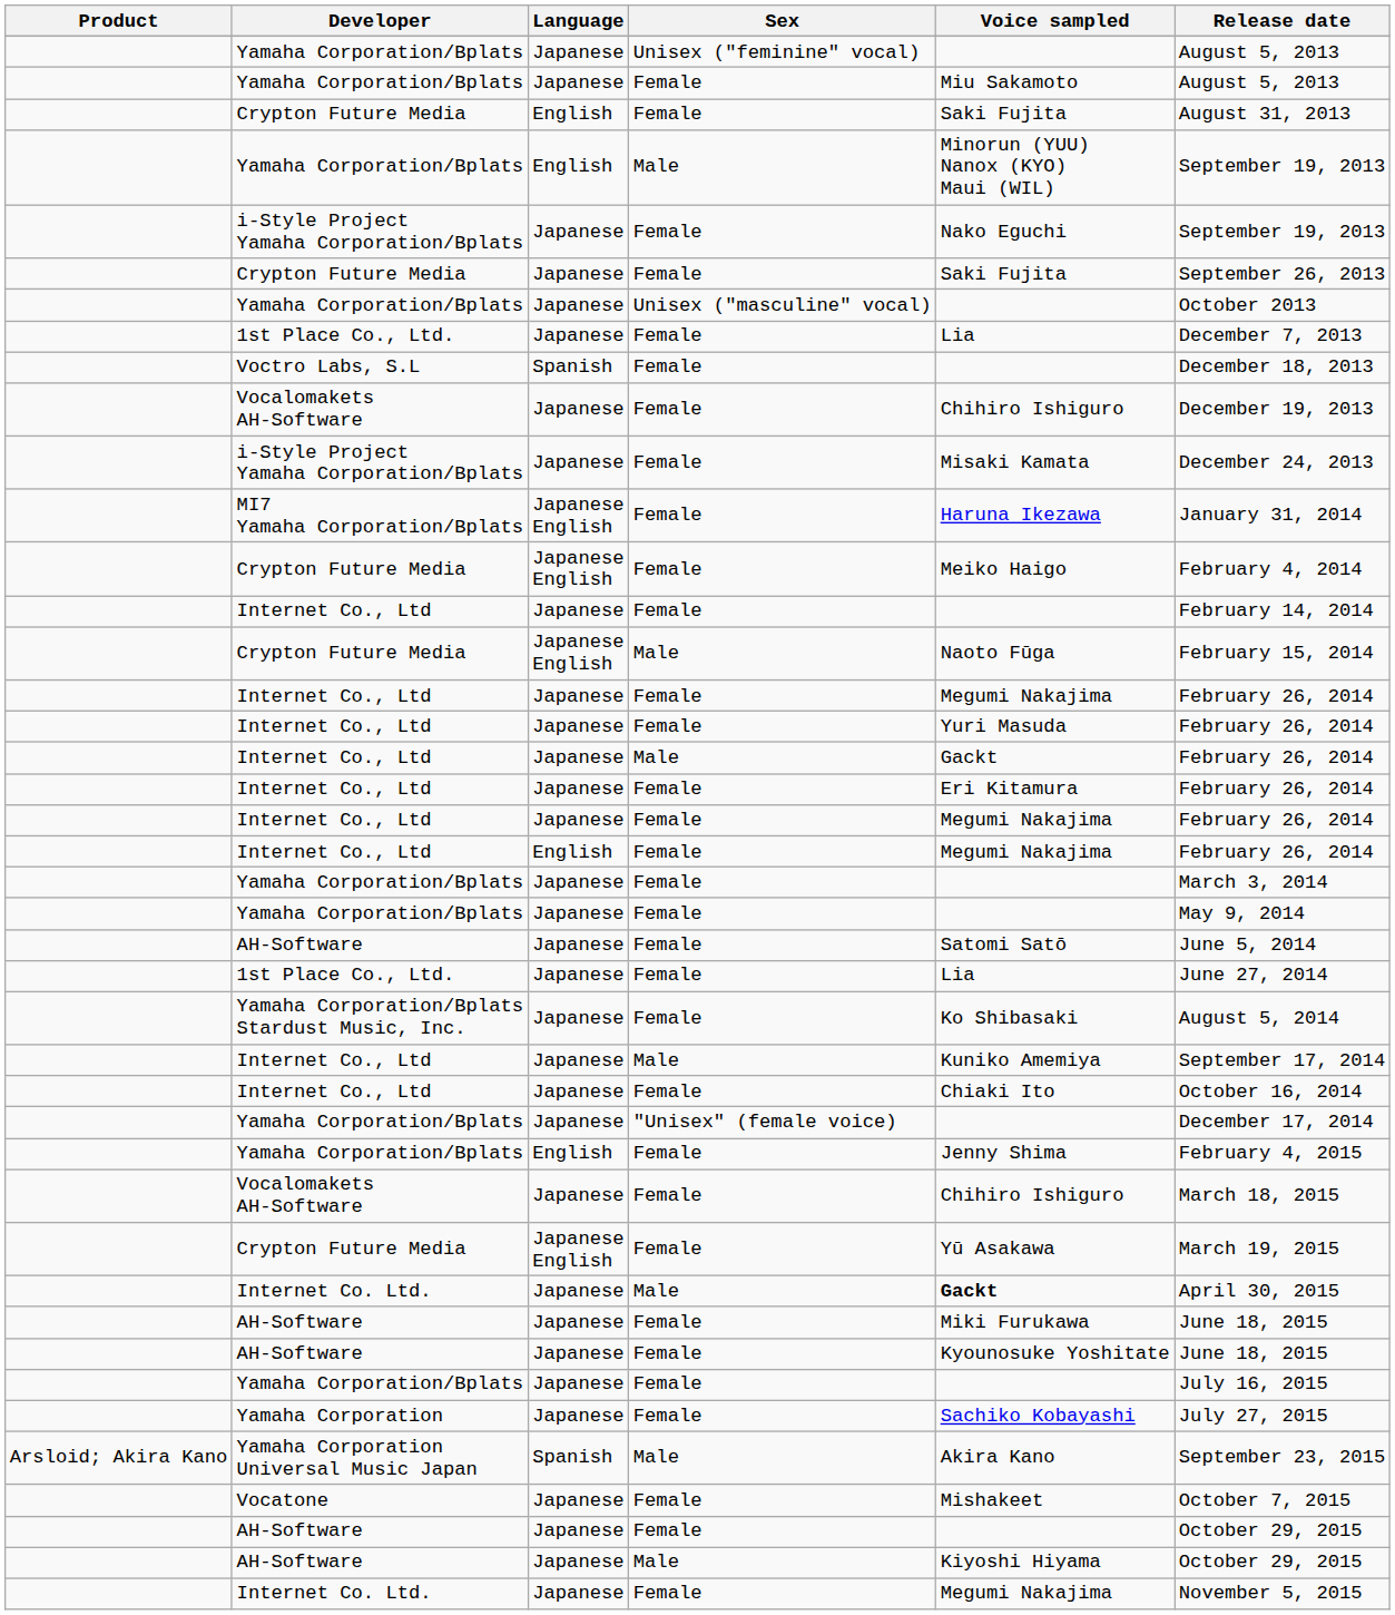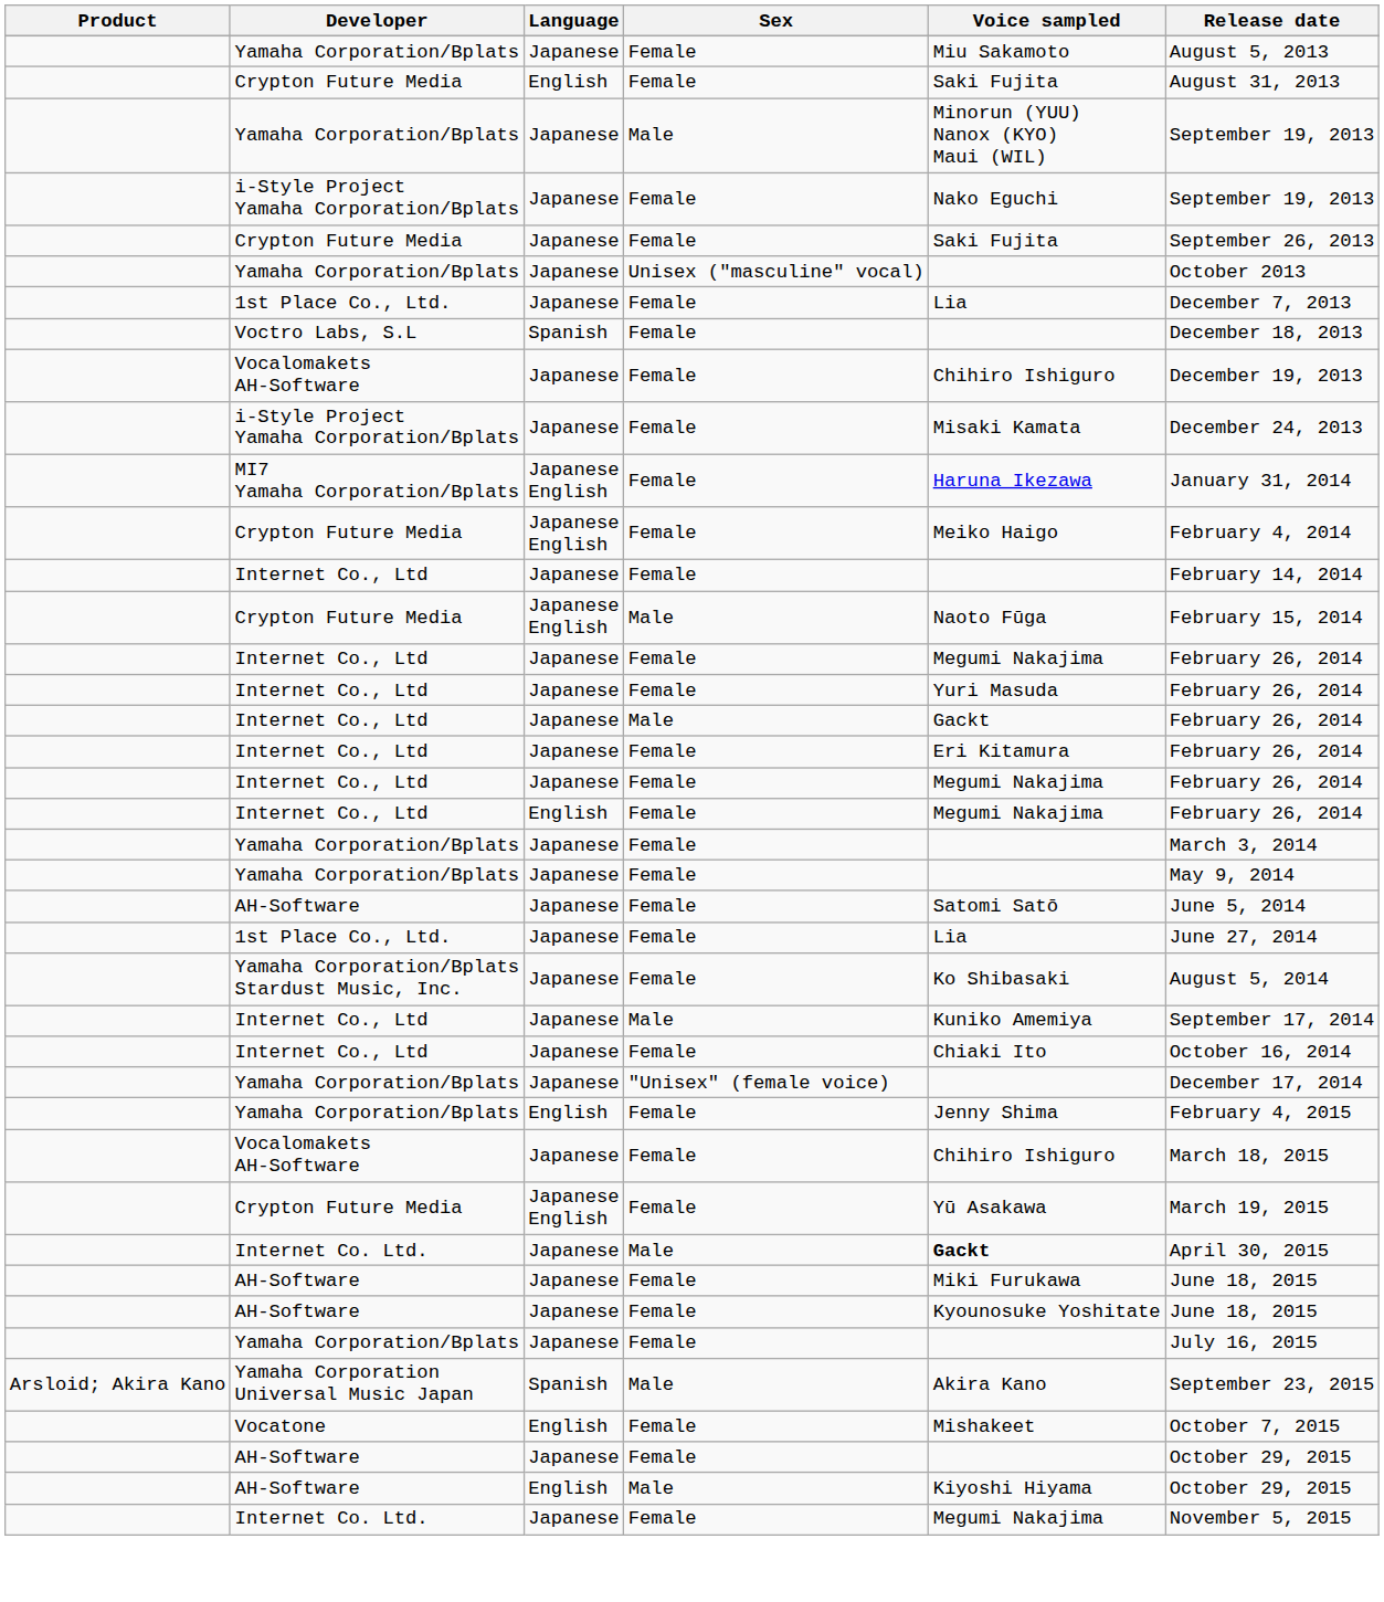- row: Yamaha Corporation/Bplats | Japanese | Unisex ("feminine" vocal) | August 5, 2013
Yamaha Corporation/Bplats / Male | Language: English -> Japanese
- row: Yamaha Corporation | Japanese | Female | Sachiko Kobayashi | July 27, 2015
Vocatone | Language: Japanese -> English
AH-Software / Male | Language: Japanese -> English
